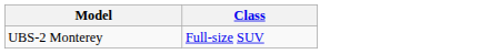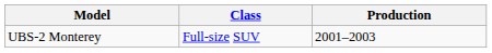+ column: Production | 2001–2003
